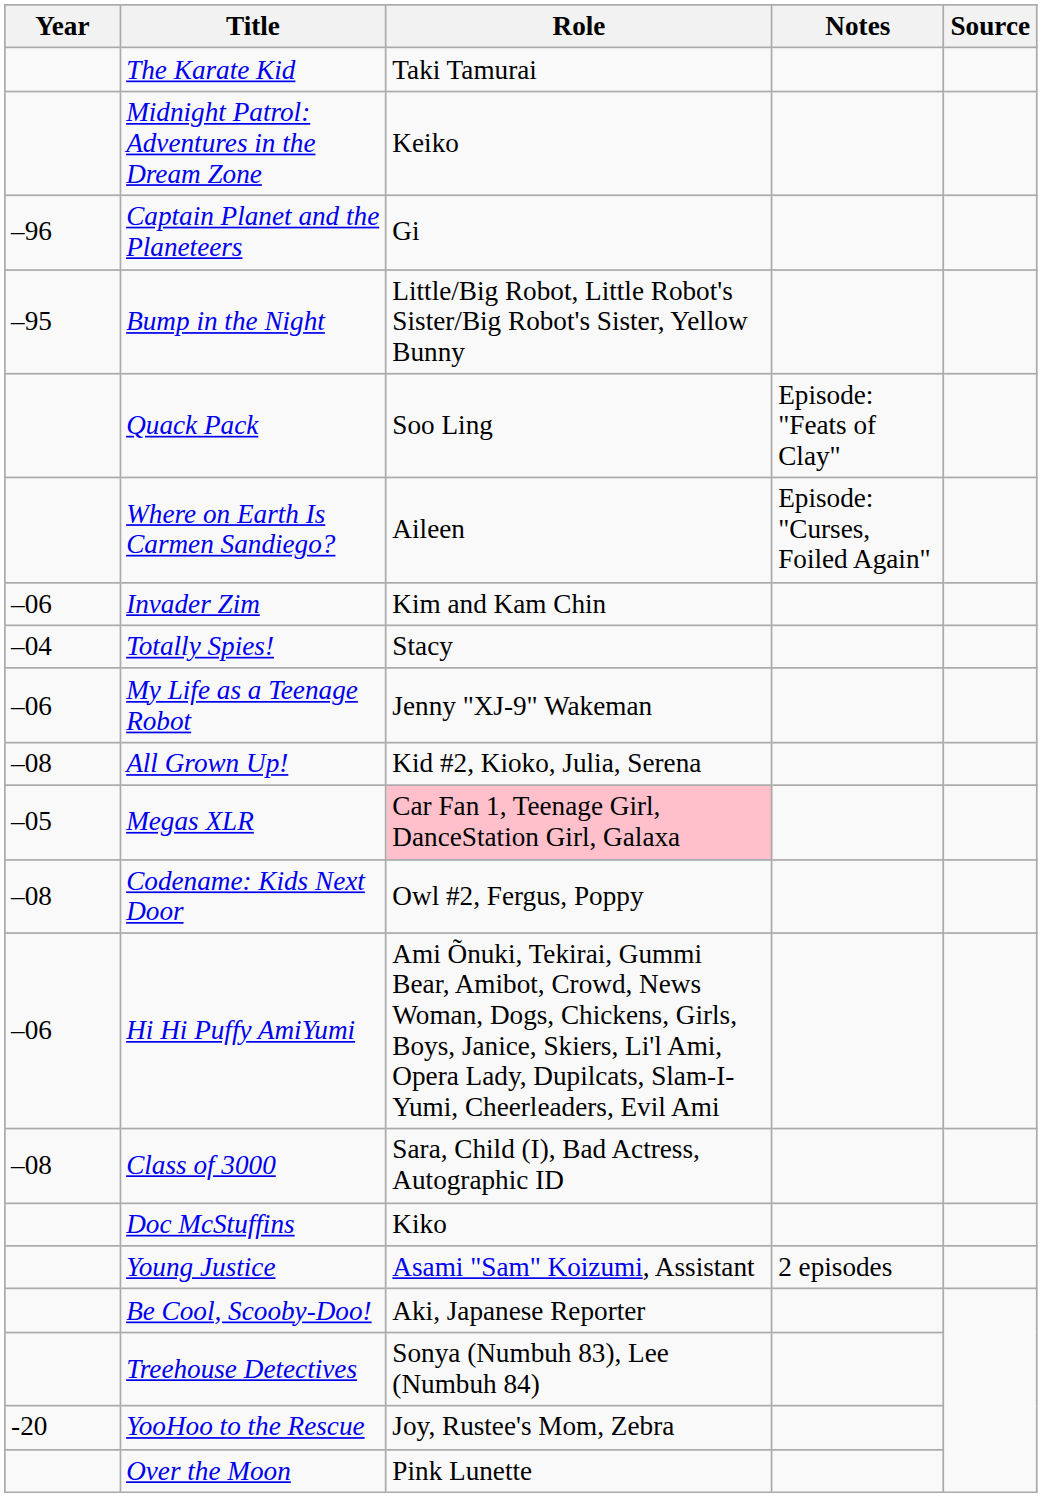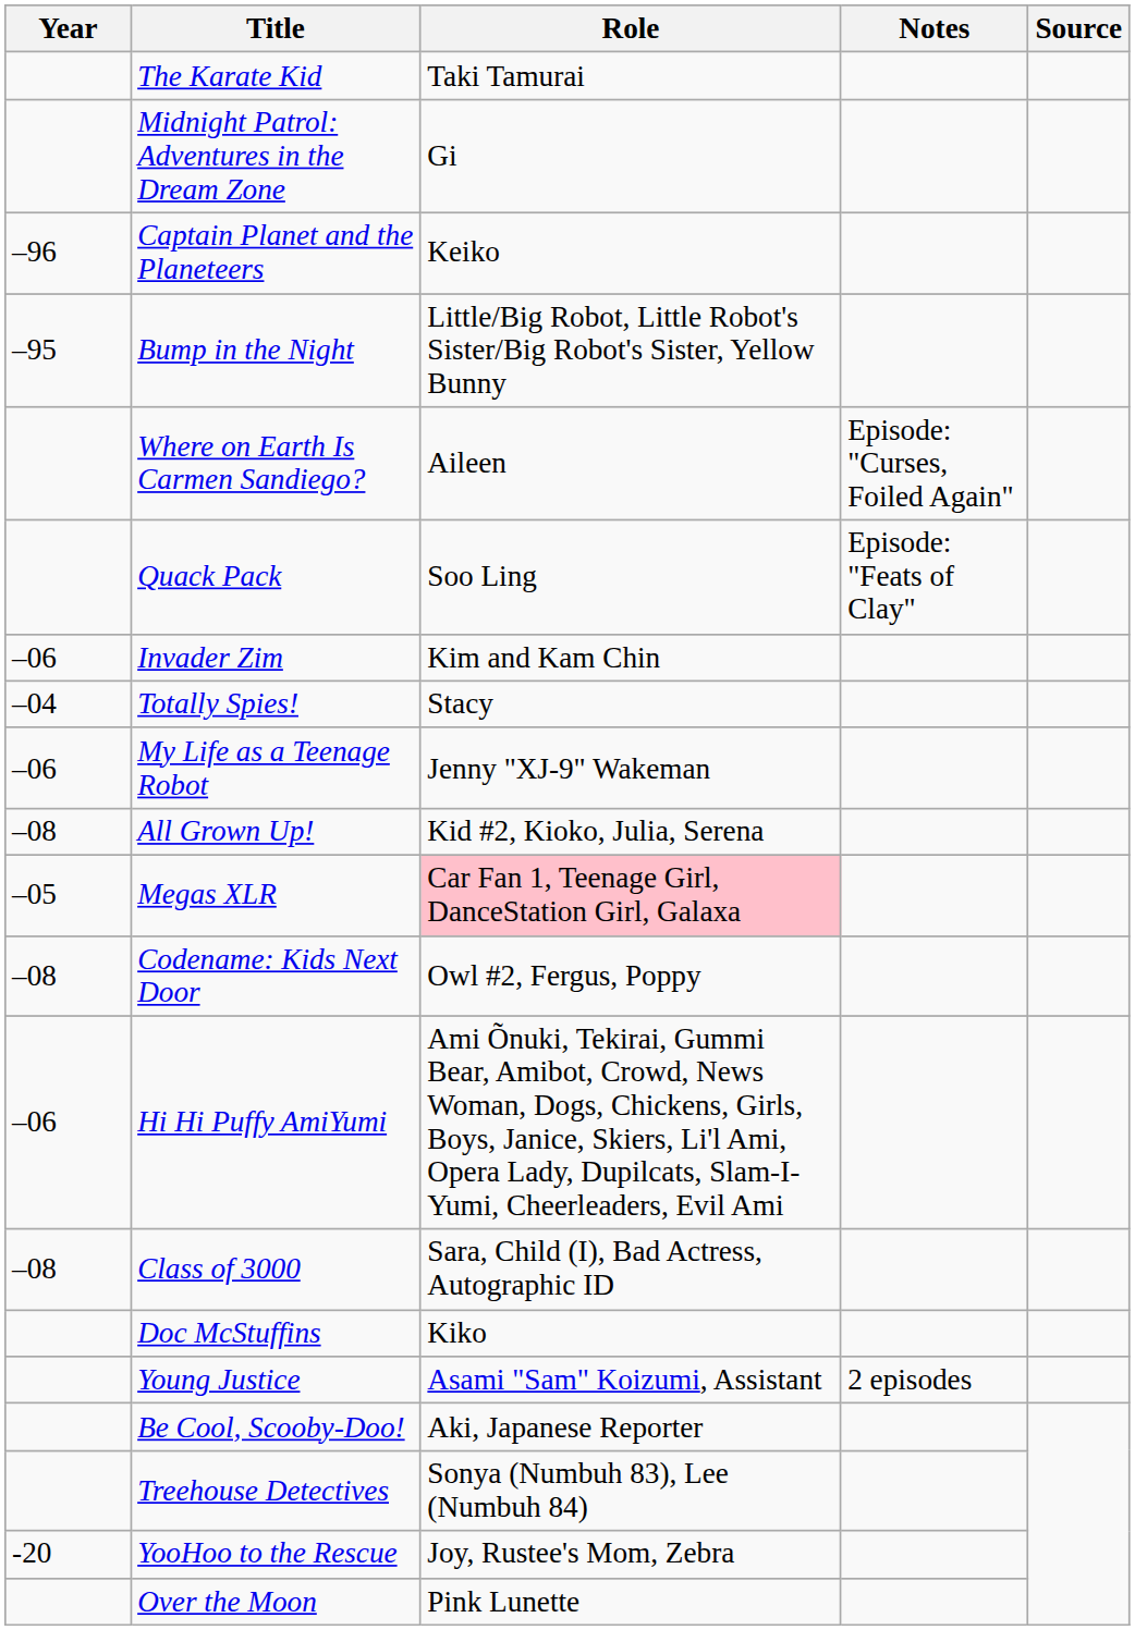Midnight Patrol: Adventures in the Dream Zone | Role: Keiko -> Gi
Captain Planet and the Planeteers | Role: Gi -> Keiko
rows swapped: Where on Earth Is Carmen Sandiego? <-> Quack Pack
